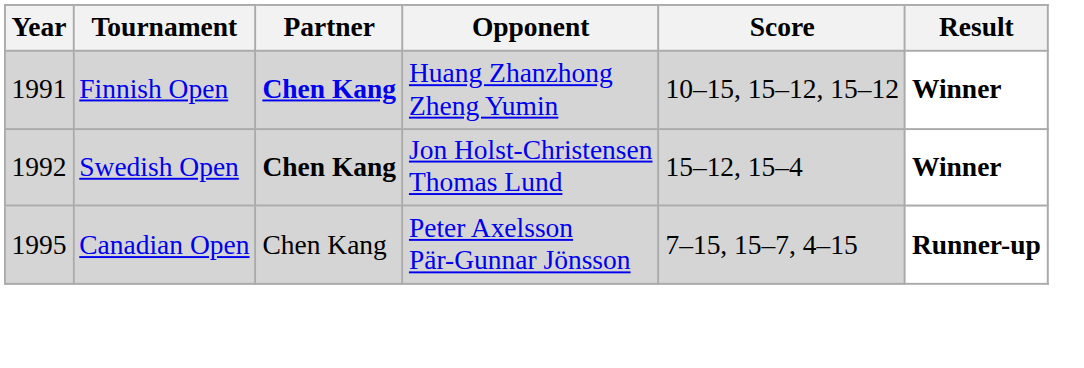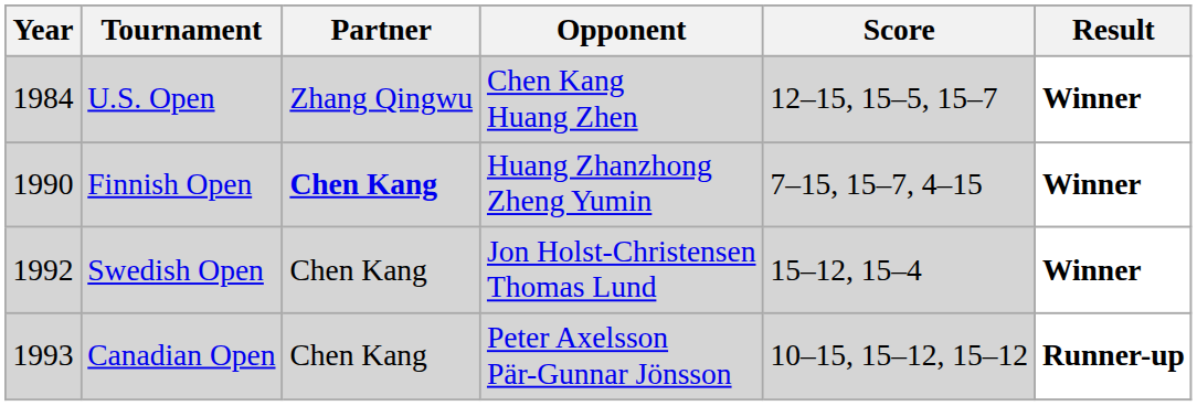+ row: 1984 | U.S. Open | Zhang Qingwu | Chen Kang Huang Zhen | 12–15, 15–5, 15–7 | Winner
Finnish Open | Year: 1991 -> 1990
Finnish Open | Score: 10–15, 15–12, 15–12 -> 7–15, 15–7, 4–15
Swedish Open | Partner: bold -> normal
Canadian Open | Year: 1995 -> 1993
Canadian Open | Score: 7–15, 15–7, 4–15 -> 10–15, 15–12, 15–12
